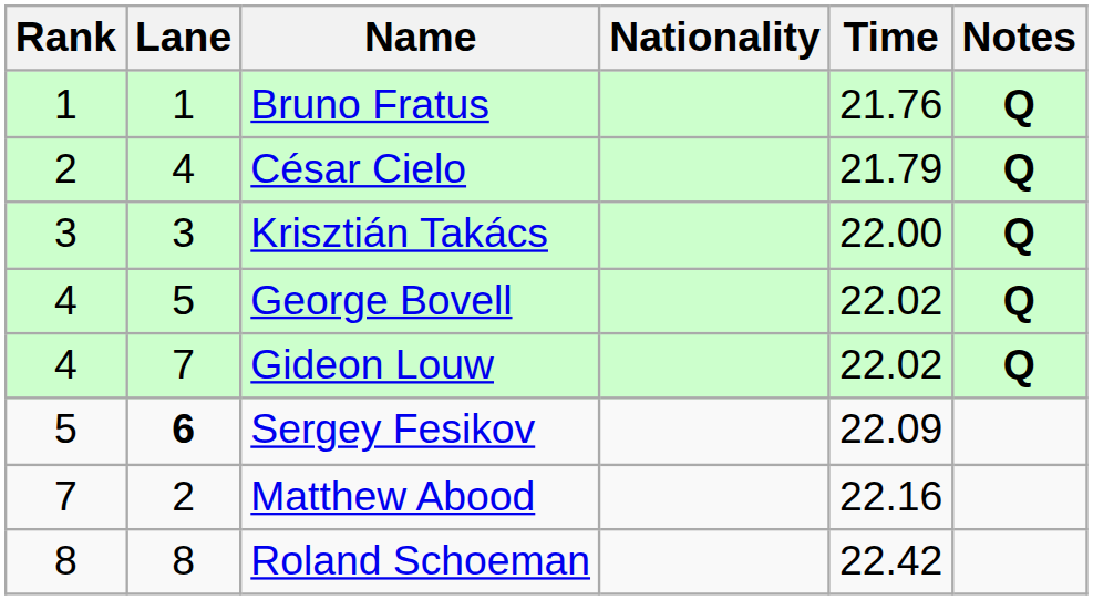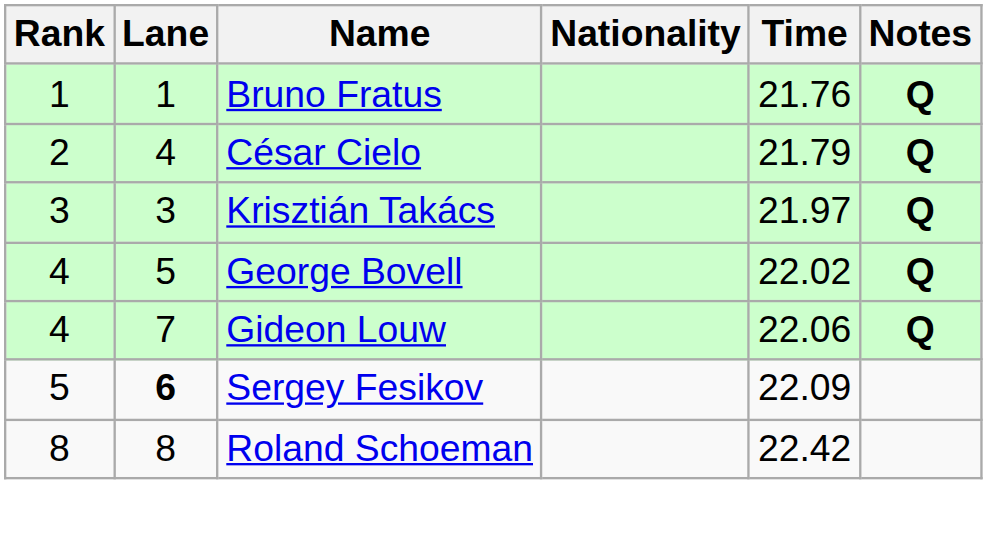Krisztián Takács | Time: 22.00 -> 21.97
Gideon Louw | Time: 22.02 -> 22.06
- row: 7 | 2 | Matthew Abood | 22.16
